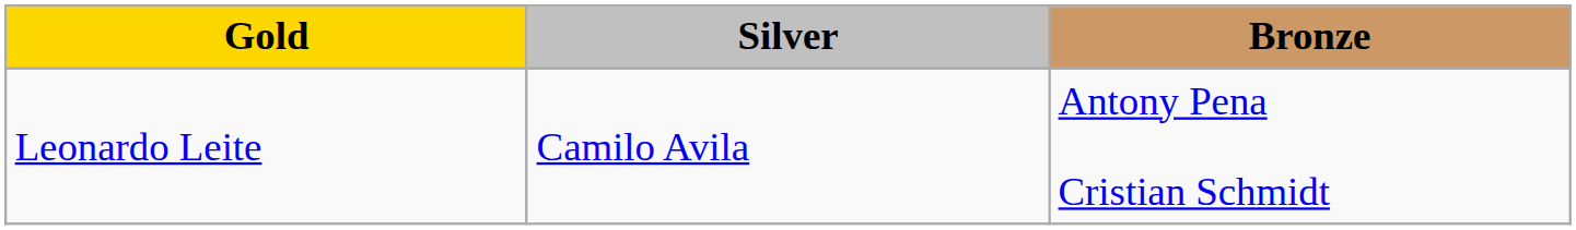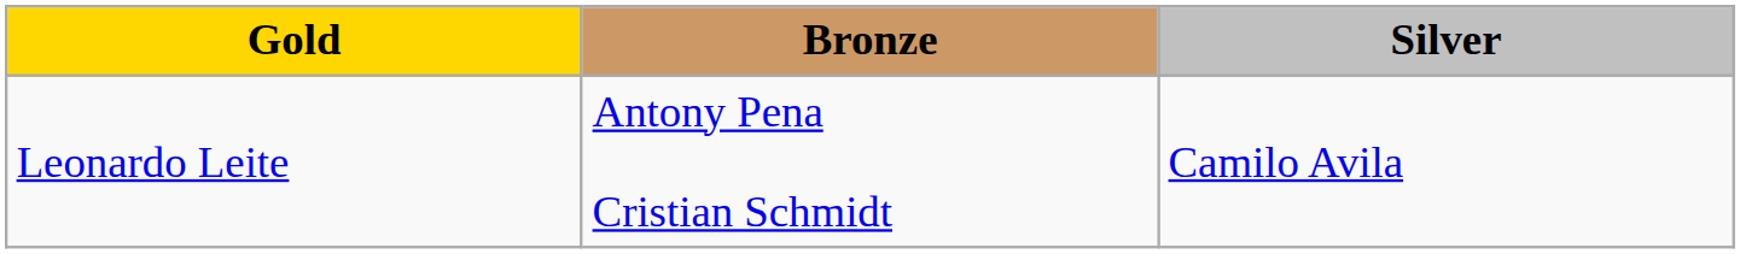columns swapped: Silver <-> Bronze
